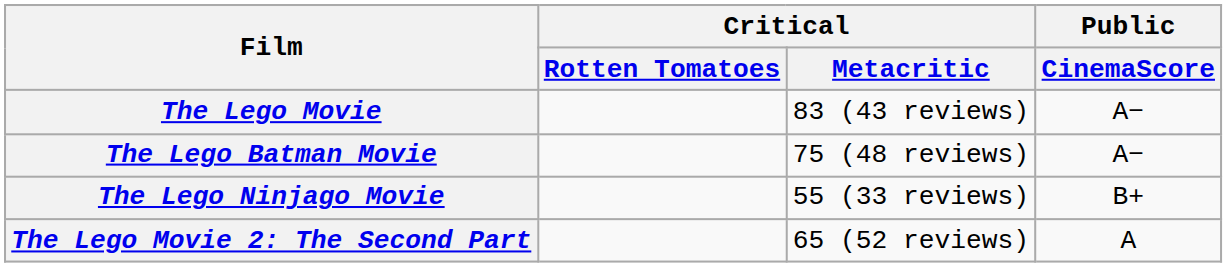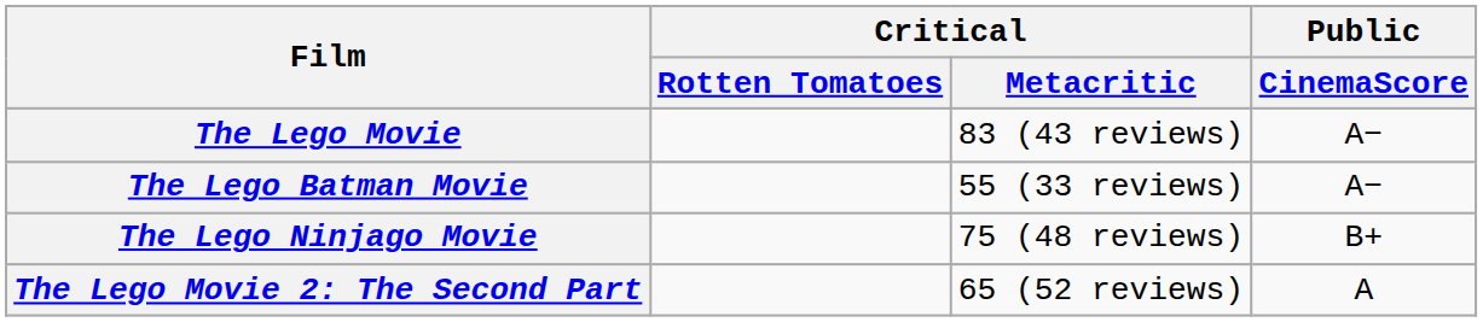The Lego Batman Movie | Critical / Metacritic: 75 (48 reviews) -> 55 (33 reviews)
The Lego Ninjago Movie | Critical / Metacritic: 55 (33 reviews) -> 75 (48 reviews)
